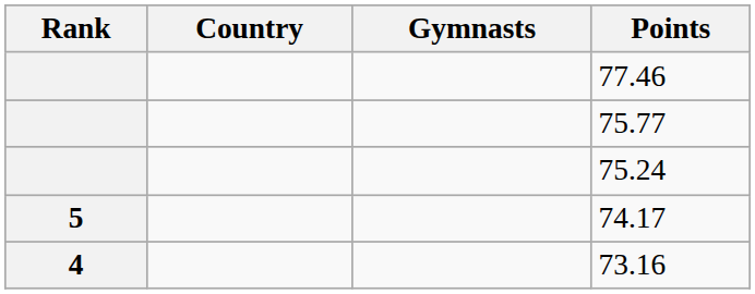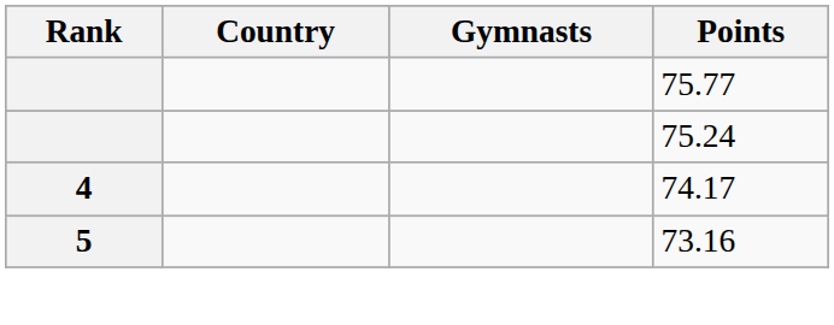- row: 77.46
74.17 | Rank: 5 -> 4
73.16 | Rank: 4 -> 5
